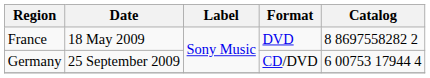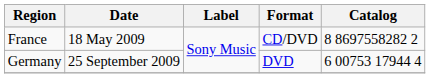France | Format: DVD -> CD/DVD
Germany | Format: CD/DVD -> DVD
